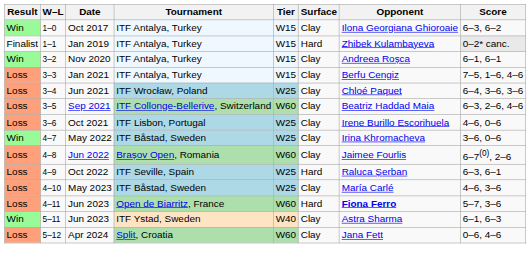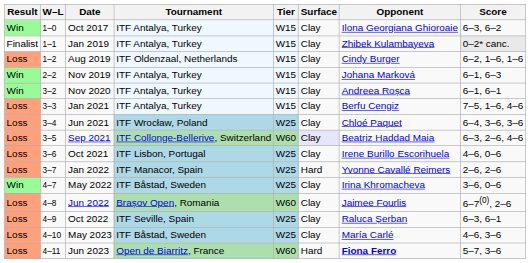Jan 2019 | Surface: Hard -> Clay
+ row: Loss | 1–2 | Aug 2019 | ITF Oldenzaal, Netherlands | W15 | Clay | Cindy Burger | 6–2, 1–6, 1–6
+ row: Win | 2–2 | Nov 2019 | ITF Antalya, Turkey | W15 | Clay | Johana Marková | 6–1, 6–3
Sep 2021 | Surface: no background -> lavender background
+ row: Loss | 3–7 | Jan 2022 | ITF Manacor, Spain | W25 | Hard | Yvonne Cavallé Reimers | 2–6, 2–6
Oct 2022 | Surface: Hard -> Clay
- row: Win | 5–11 | Jun 2023 | ITF Ystad, Sweden | W40 | Clay | Astra Sharma | 6–1, 6–3
- row: Loss | 5–12 | Apr 2024 | Split, Croatia | W60 | Clay | Jana Fett | 0–6, 4–6
